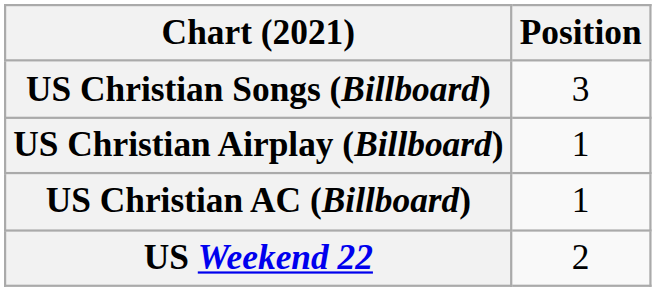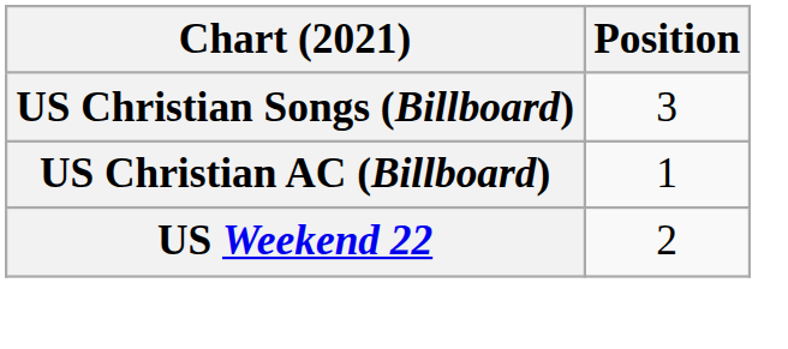- row: US Christian Airplay (Billboard) | 1
